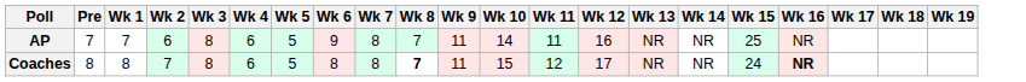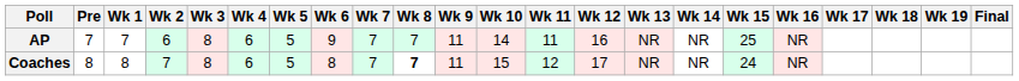+ column: Final
AP | Wk 7: 8 -> 7
Coaches | Wk 7: 8 -> 7
Coaches | Wk 16: bold -> normal
